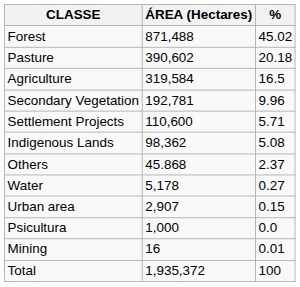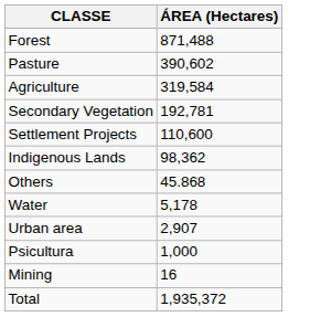- column: % | 45.02 | 20.18 | 16.5 | 9.96 | 5.71 | 5.08 | 2.37 | 0.27 | 0.15 | 0.0 | 0.01 | 100
